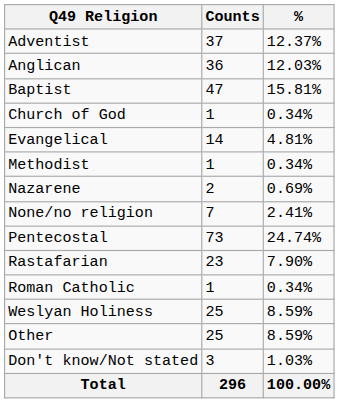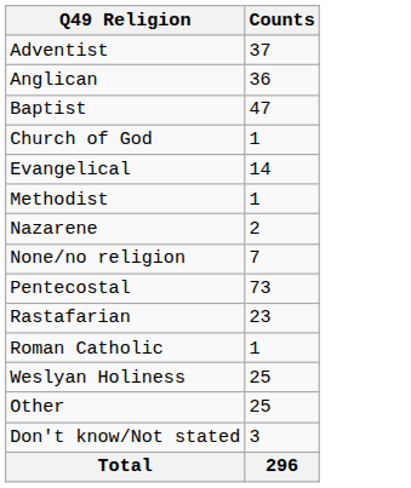- column: % | 12.37% | 12.03% | 15.81% | 0.34% | 4.81% | 0.34% | 0.69% | 2.41% | 24.74% | 7.90% | 0.34% | 8.59% | 8.59% | 1.03% | 100.00%
